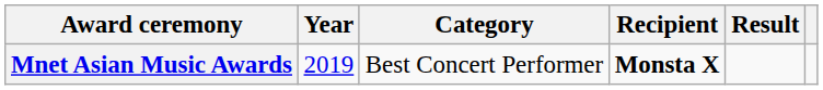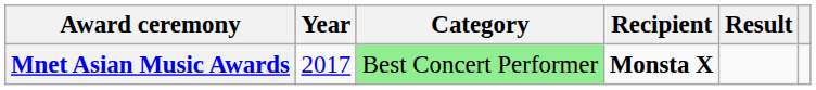Mnet Asian Music Awards | Year: 2019 -> 2017
Mnet Asian Music Awards | Category: no background -> lightgreen background
